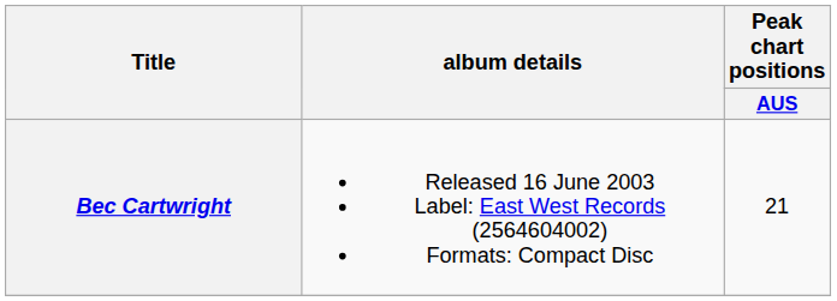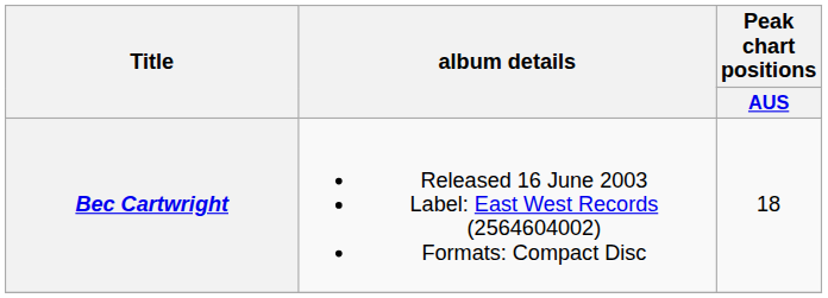Bec Cartwright | Peak chart positions / AUS: 21 -> 18
